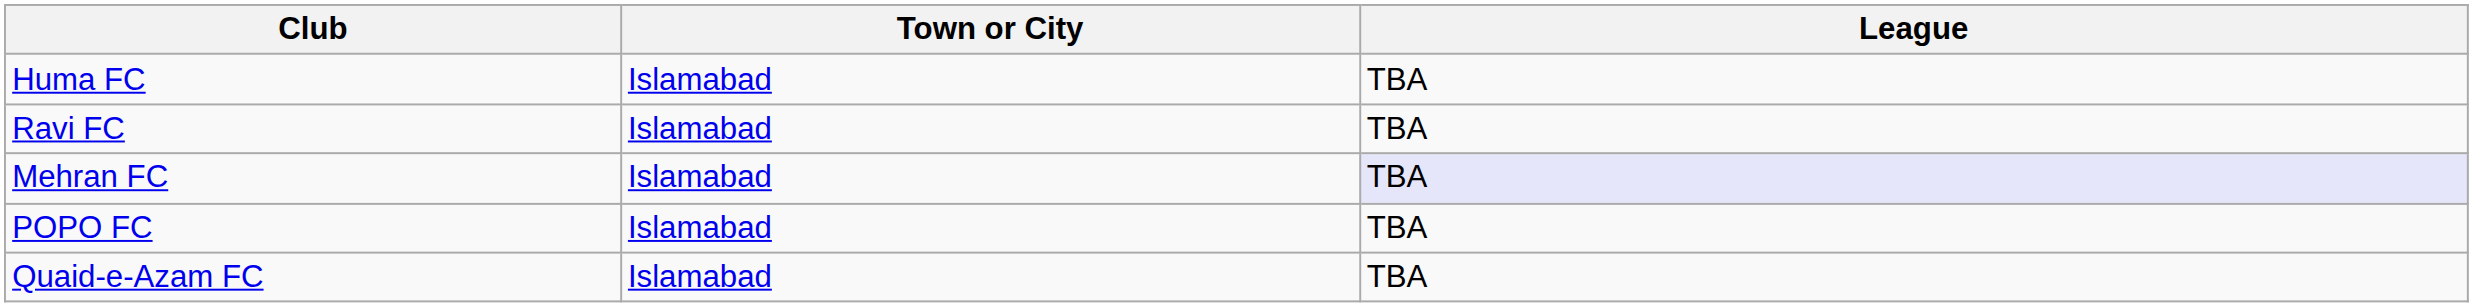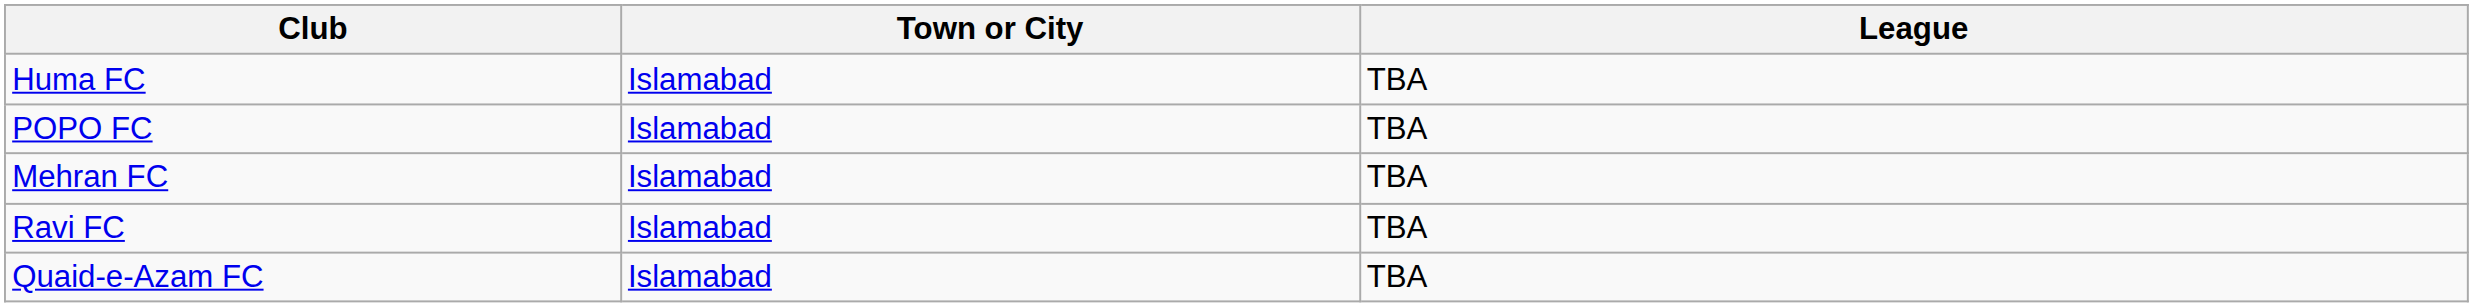rows swapped: POPO FC <-> Ravi FC
Mehran FC | League: lavender background -> no background
